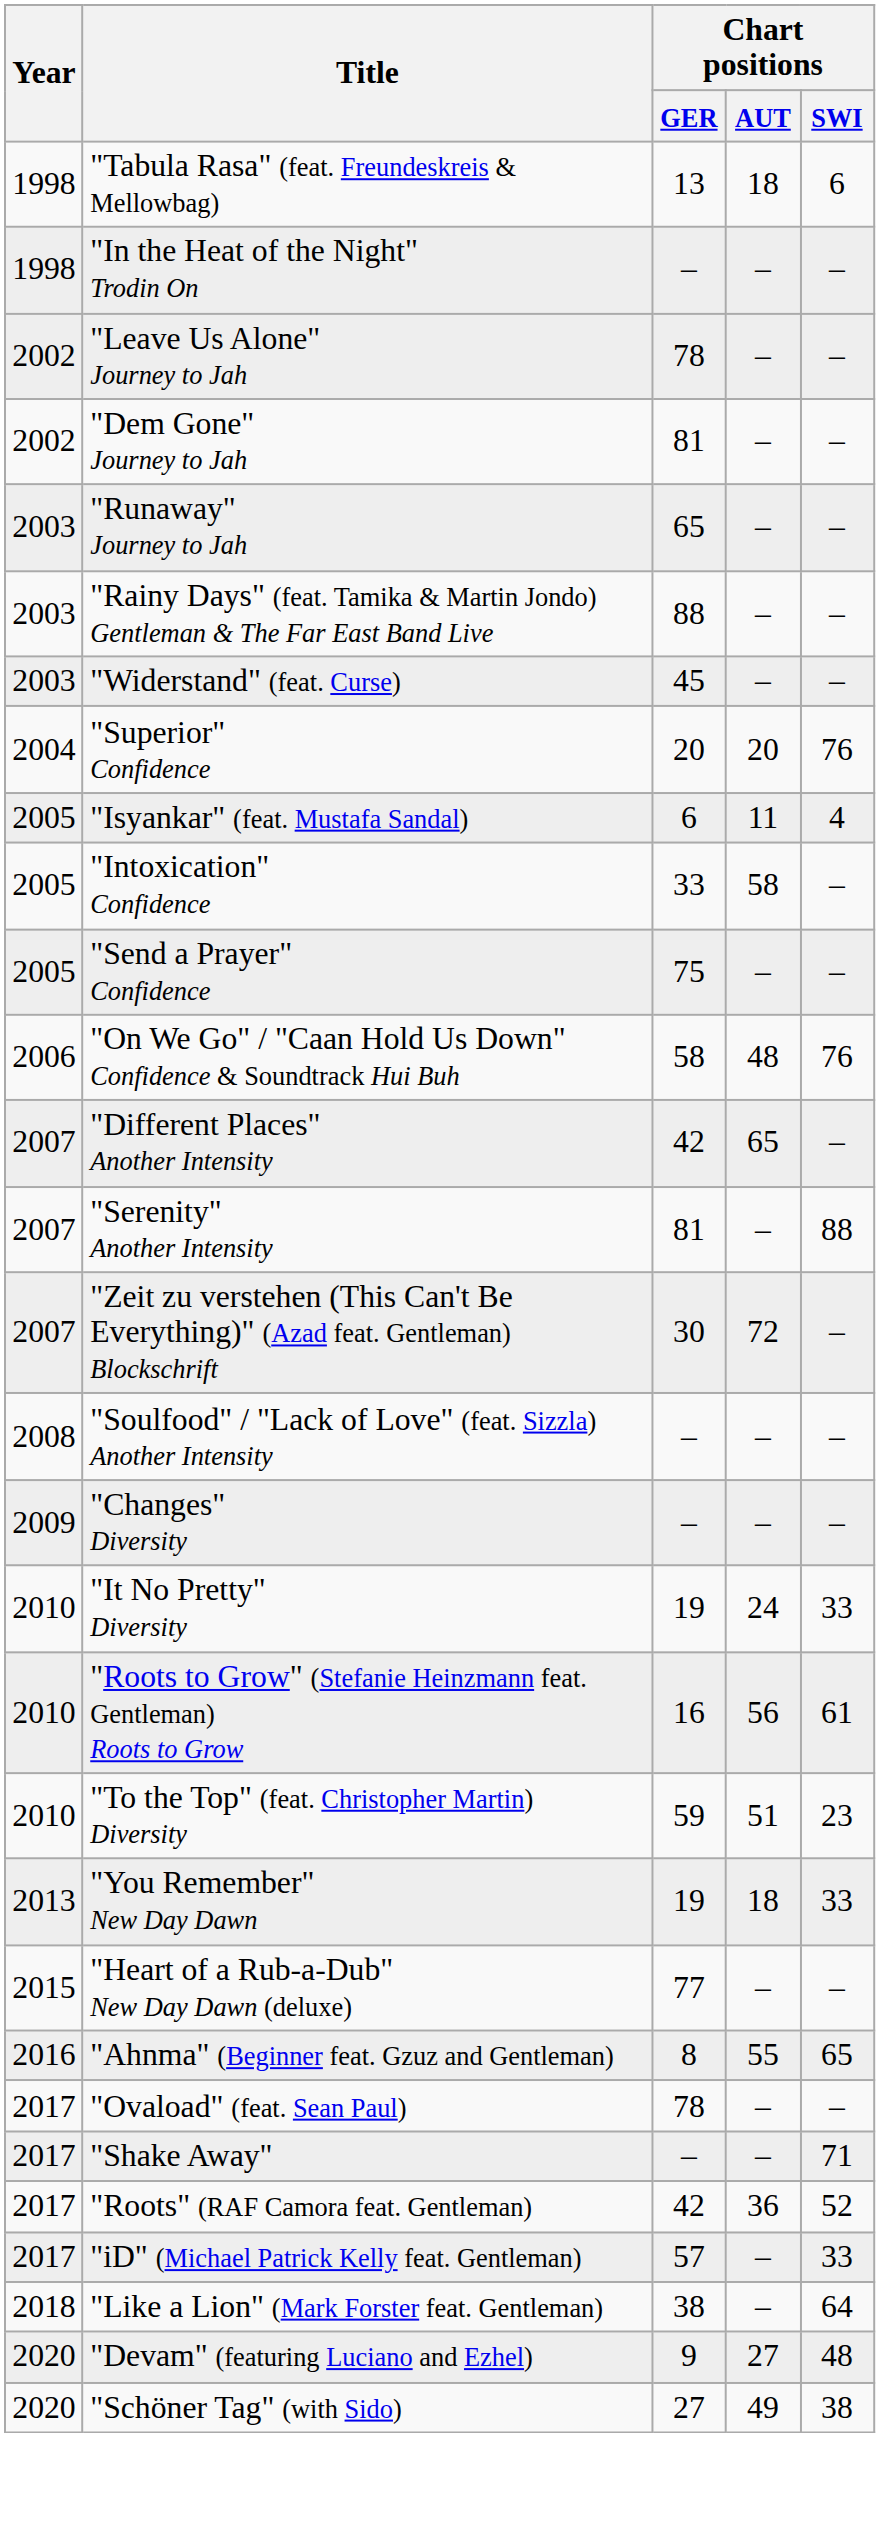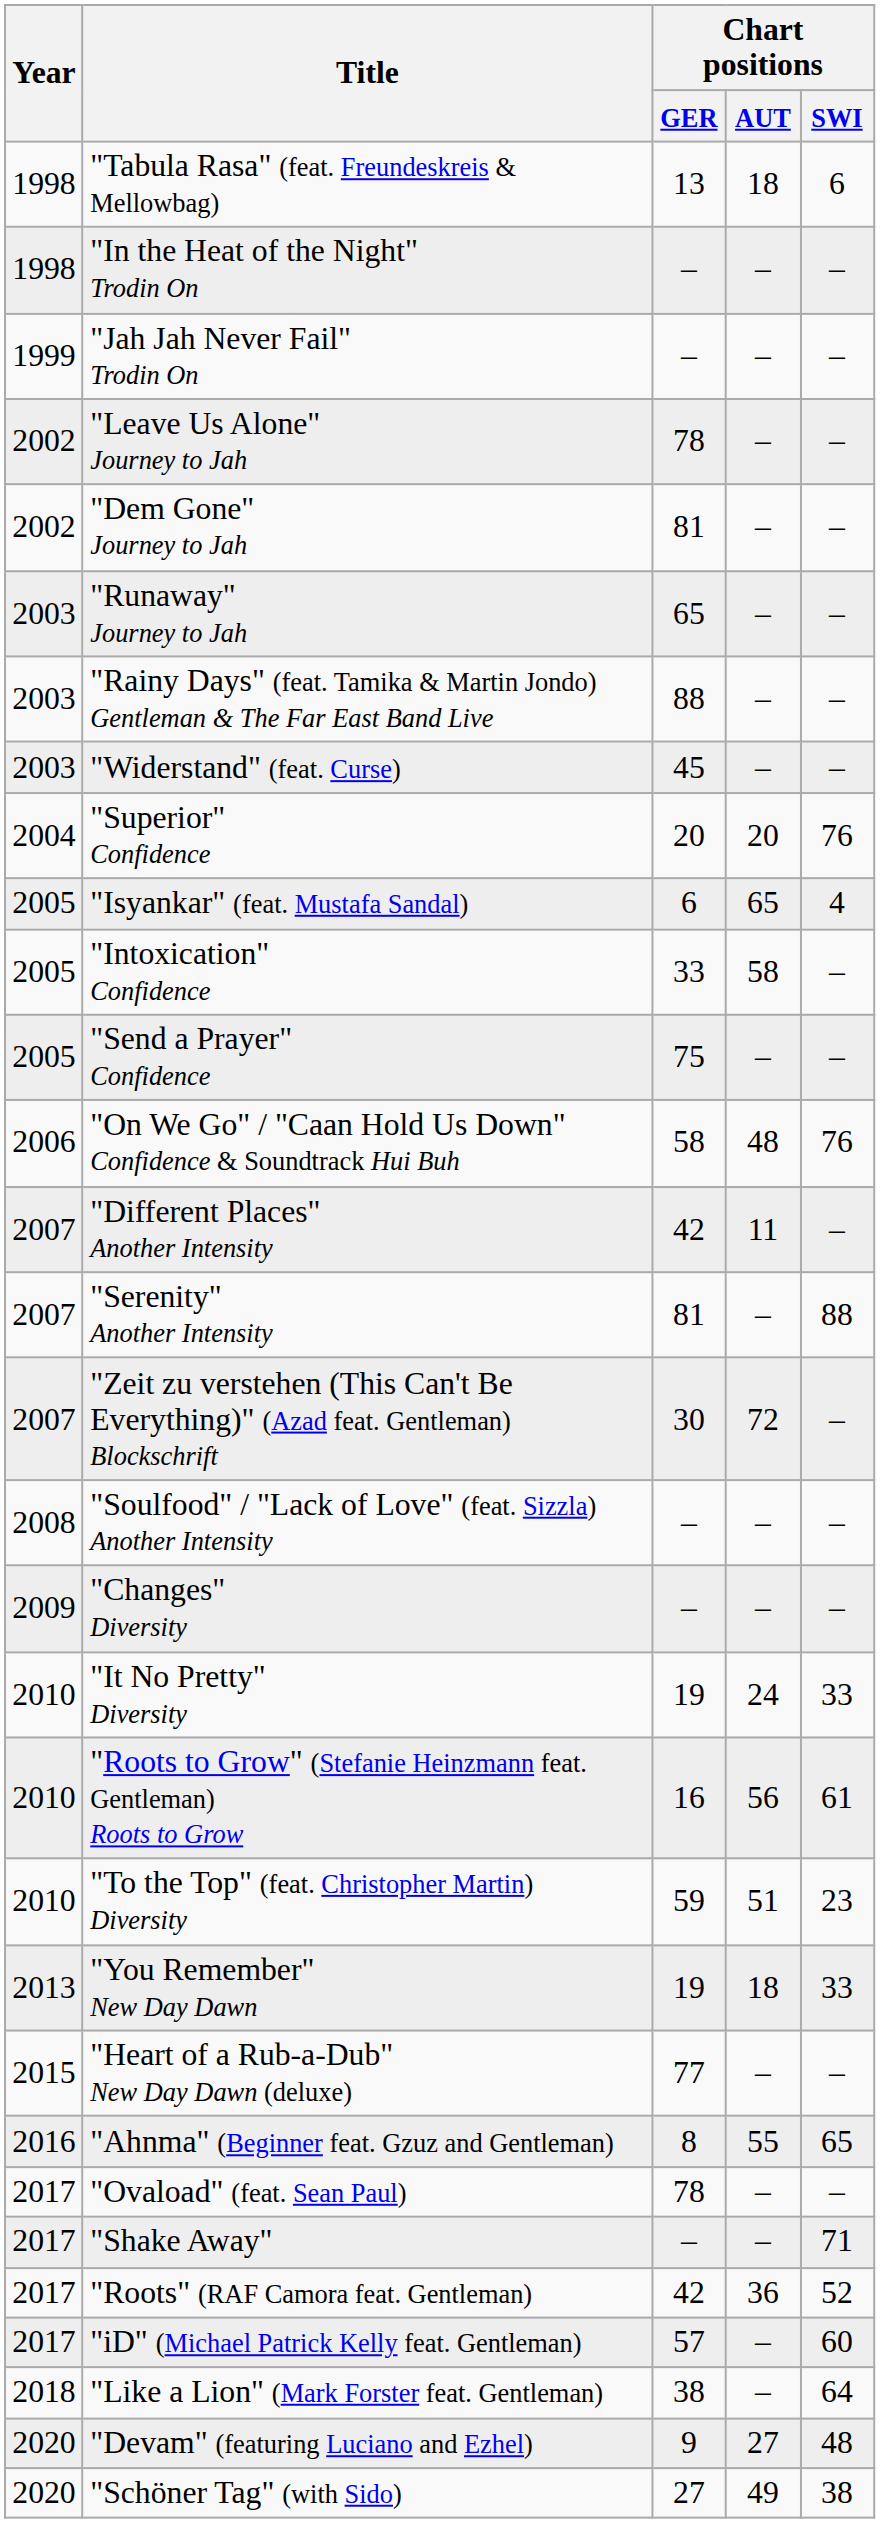+ row: 1999 | "Jah Jah Never Fail" Trodin On | – | – | –
"Isyankar" (feat. Mustafa Sandal) | Chart positions / AUT: 11 -> 65
"Different Places" Another Intensity | Chart positions / AUT: 65 -> 11
"iD" (Michael Patrick Kelly feat. Gentleman) | Chart positions / SWI: 33 -> 60
